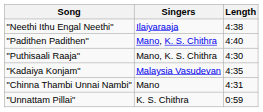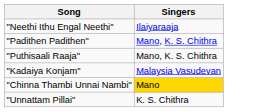- column: Length | 4:38 | 4:40 | 4:30 | 4:35 | 4:31 | 0:59
"Chinna Thambi Unnai Nambi" | Singers: no background -> gold background
